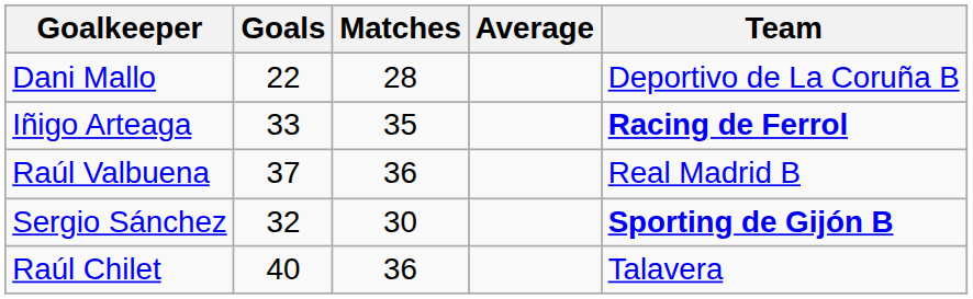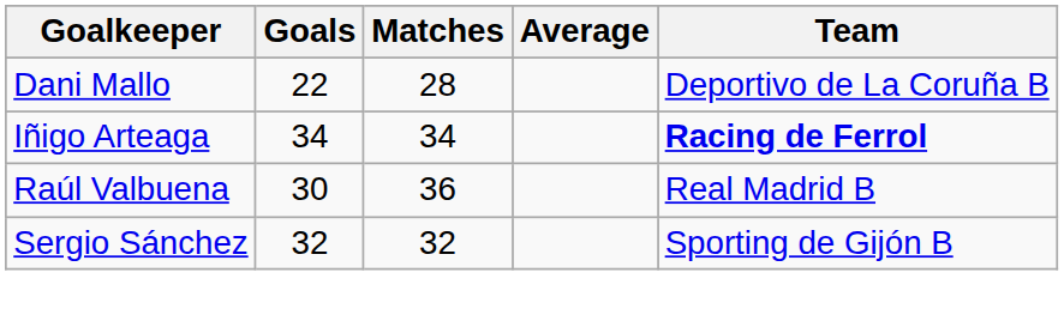Iñigo Arteaga | Goals: 33 -> 34
Iñigo Arteaga | Matches: 35 -> 34
Raúl Valbuena | Goals: 37 -> 30
Sergio Sánchez | Matches: 30 -> 32
Sergio Sánchez | Team: bold -> normal
- row: Raúl Chilet | 40 | 36 | Talavera
